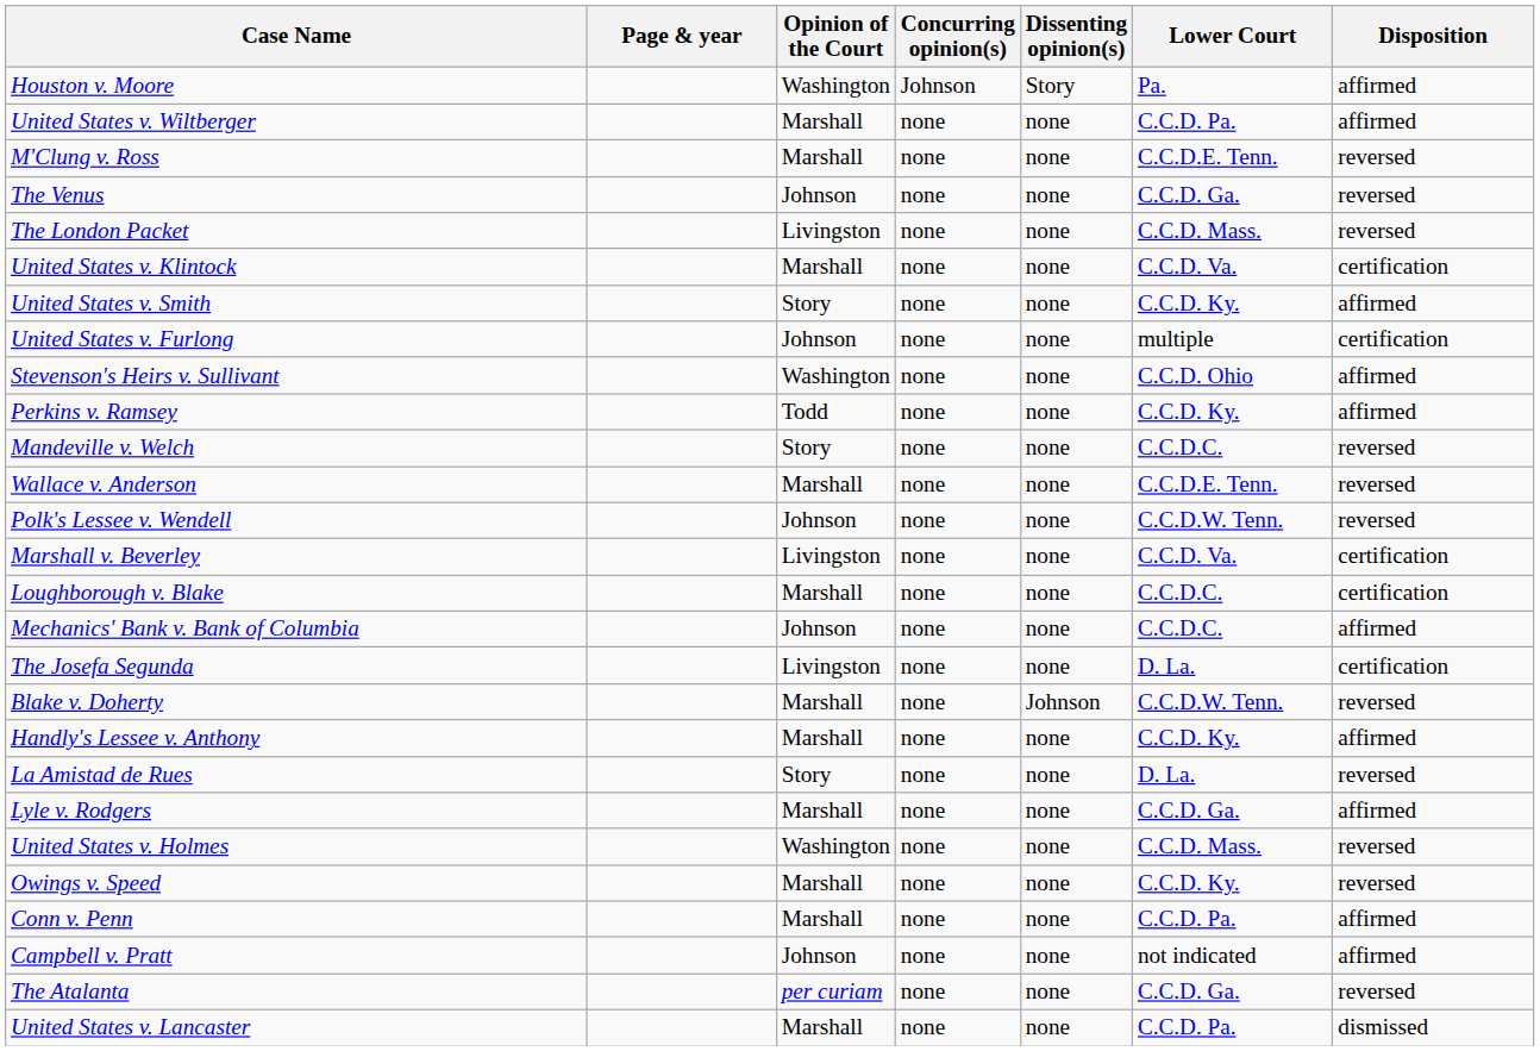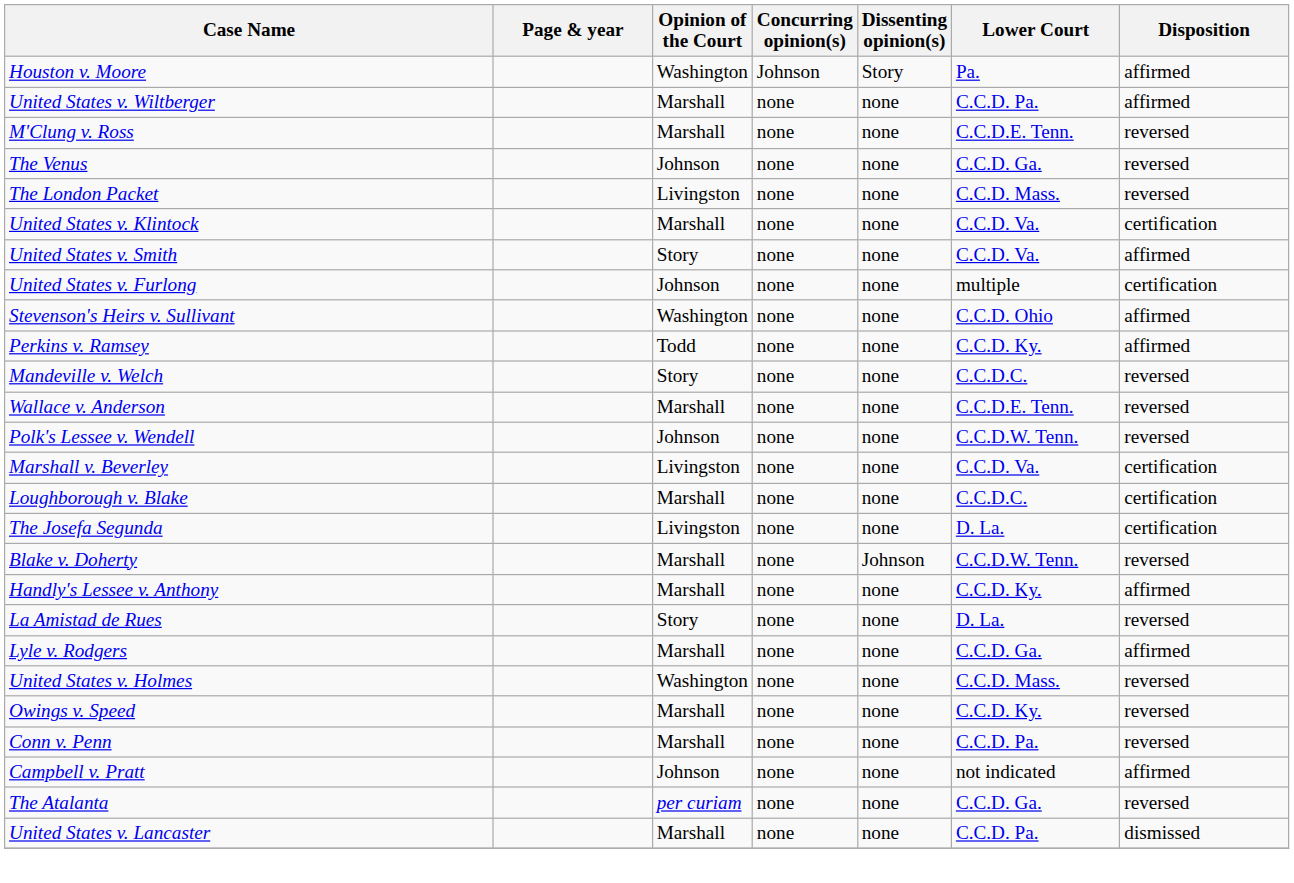United States v. Smith | Lower Court: C.C.D. Ky. -> C.C.D. Va.
- row: Mechanics' Bank v. Bank of Columbia | Johnson | none | none | C.C.D.C. | affirmed
Conn v. Penn | Disposition: affirmed -> reversed
